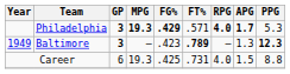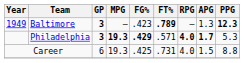rows swapped: Baltimore <-> Philadelphia
